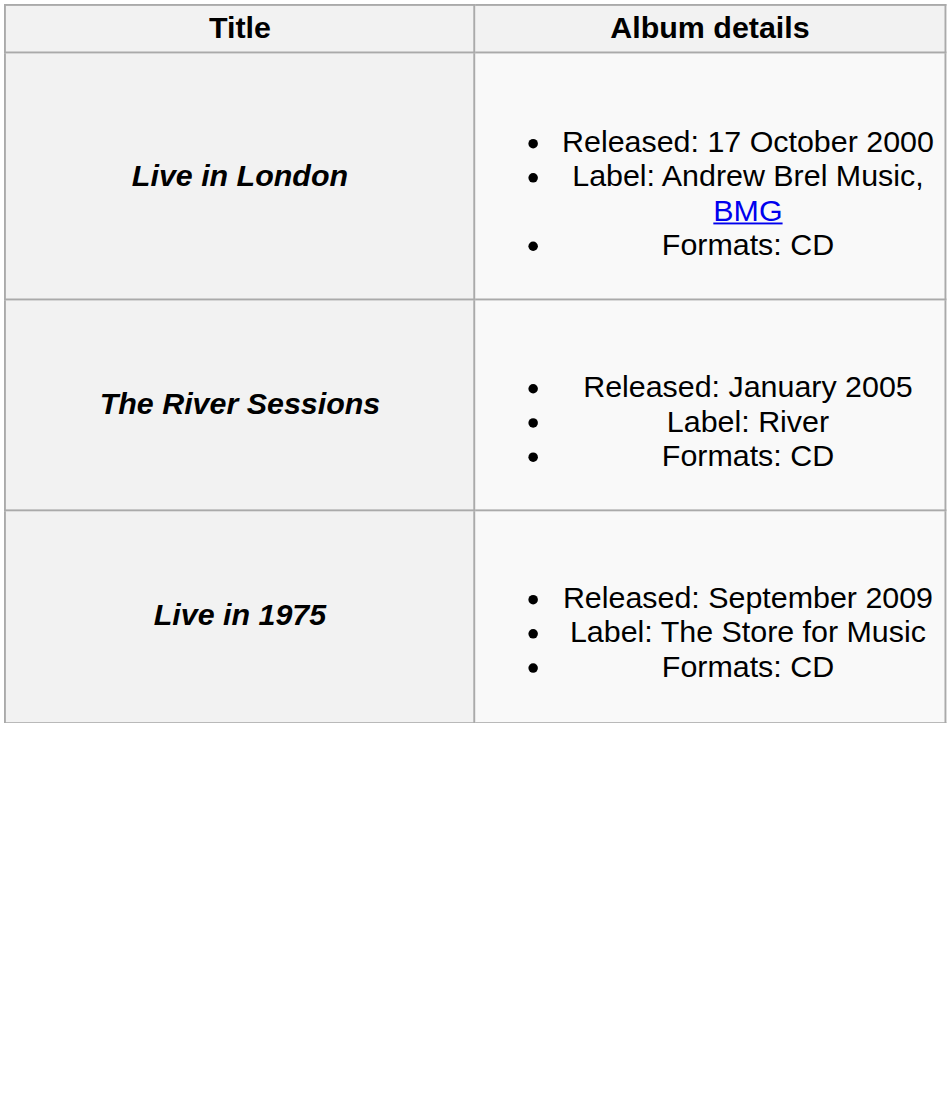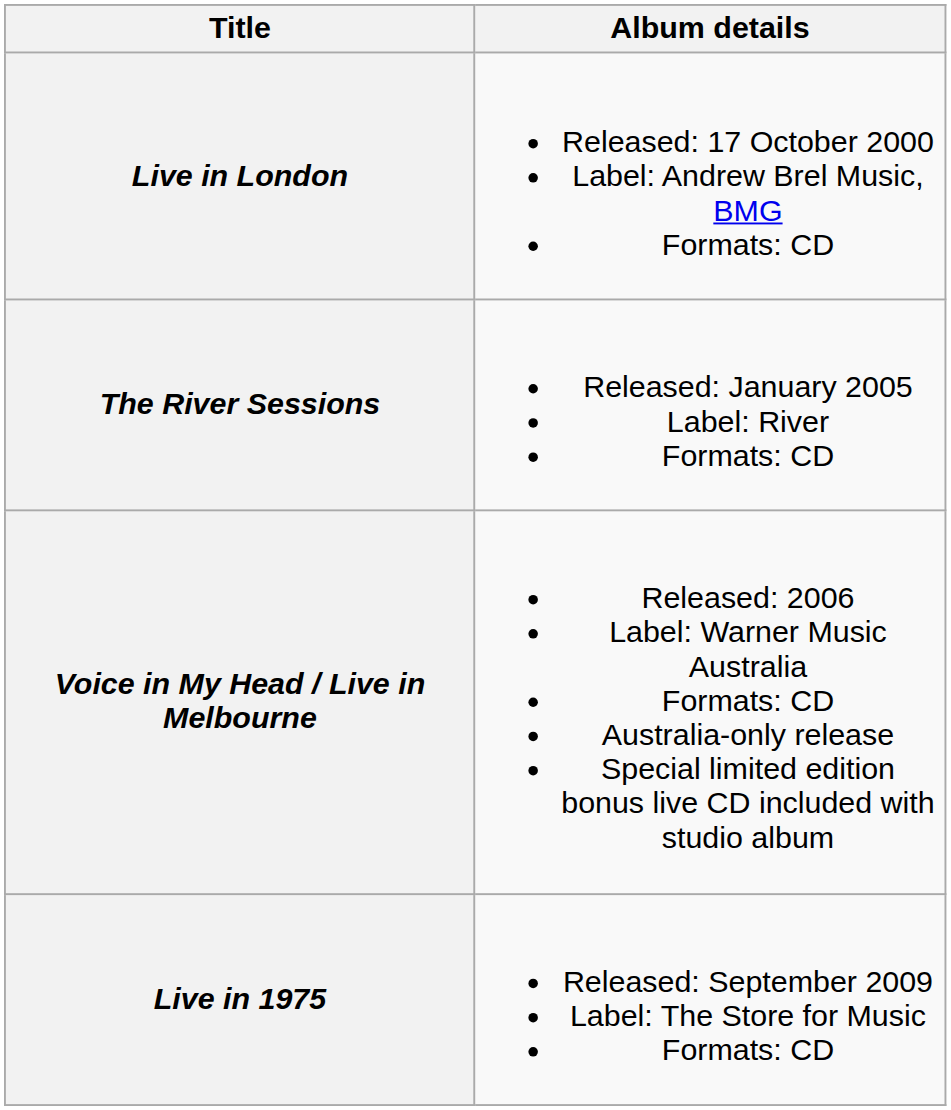+ row: Voice in My Head / Live in Melbourne | Released: 2006 Label: Warner Music Australia Formats: CD Australia-only release Special limited edition bonus live CD included with studio album
